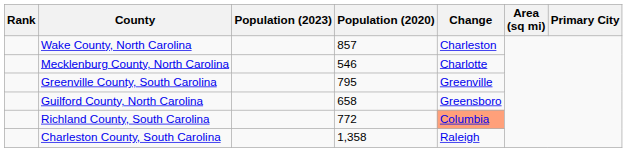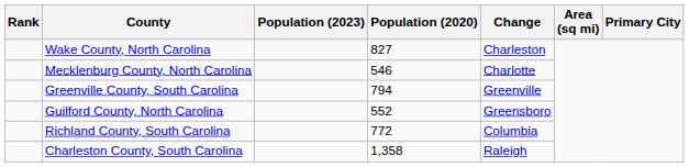Wake County, North Carolina | Population (2020): 857 -> 827
Greenville County, South Carolina | Population (2020): 795 -> 794
Guilford County, North Carolina | Population (2020): 658 -> 552
Richland County, South Carolina | Change: lightsalmon background -> no background
